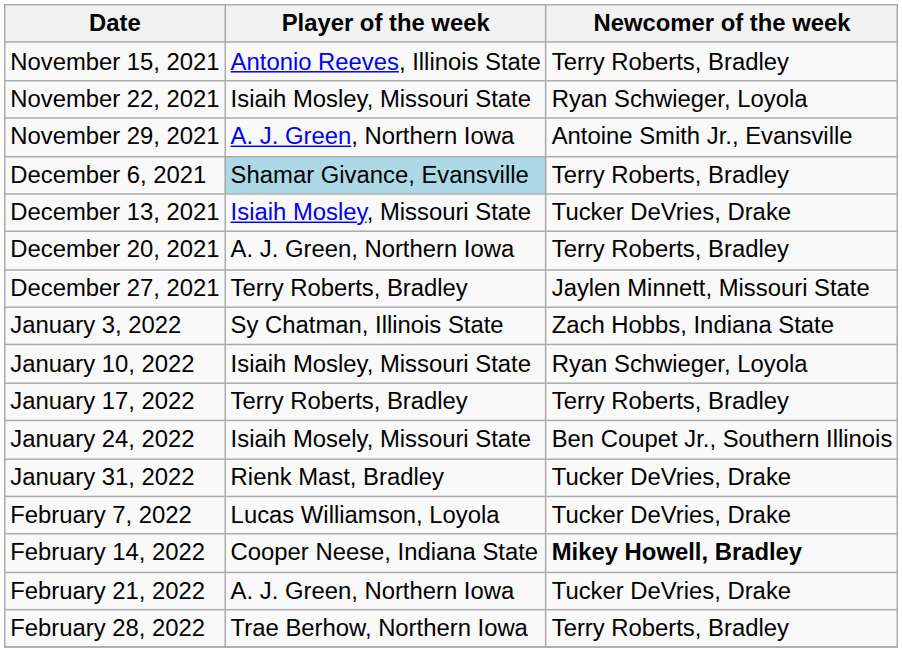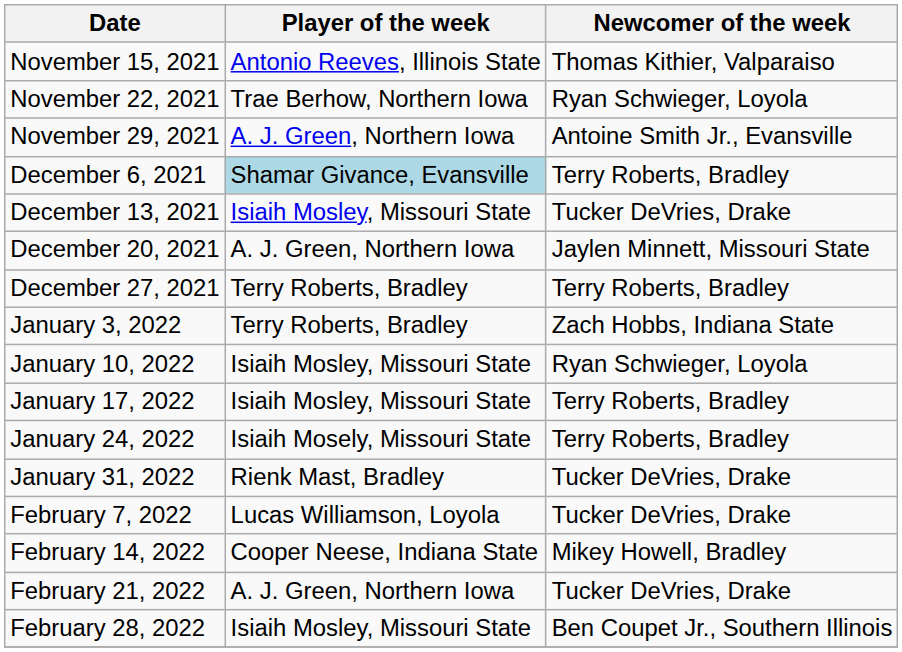November 15, 2021 | Newcomer of the week: Terry Roberts, Bradley -> Thomas Kithier, Valparaiso
November 22, 2021 | Player of the week: Isiaih Mosley, Missouri State -> Trae Berhow, Northern Iowa
December 20, 2021 | Newcomer of the week: Terry Roberts, Bradley -> Jaylen Minnett, Missouri State
December 27, 2021 | Newcomer of the week: Jaylen Minnett, Missouri State -> Terry Roberts, Bradley
January 3, 2022 | Player of the week: Sy Chatman, Illinois State -> Terry Roberts, Bradley
January 17, 2022 | Player of the week: Terry Roberts, Bradley -> Isiaih Mosley, Missouri State
January 24, 2022 | Newcomer of the week: Ben Coupet Jr., Southern Illinois -> Terry Roberts, Bradley
February 14, 2022 | Newcomer of the week: bold -> normal
February 28, 2022 | Player of the week: Trae Berhow, Northern Iowa -> Isiaih Mosley, Missouri State
February 28, 2022 | Newcomer of the week: Terry Roberts, Bradley -> Ben Coupet Jr., Southern Illinois
